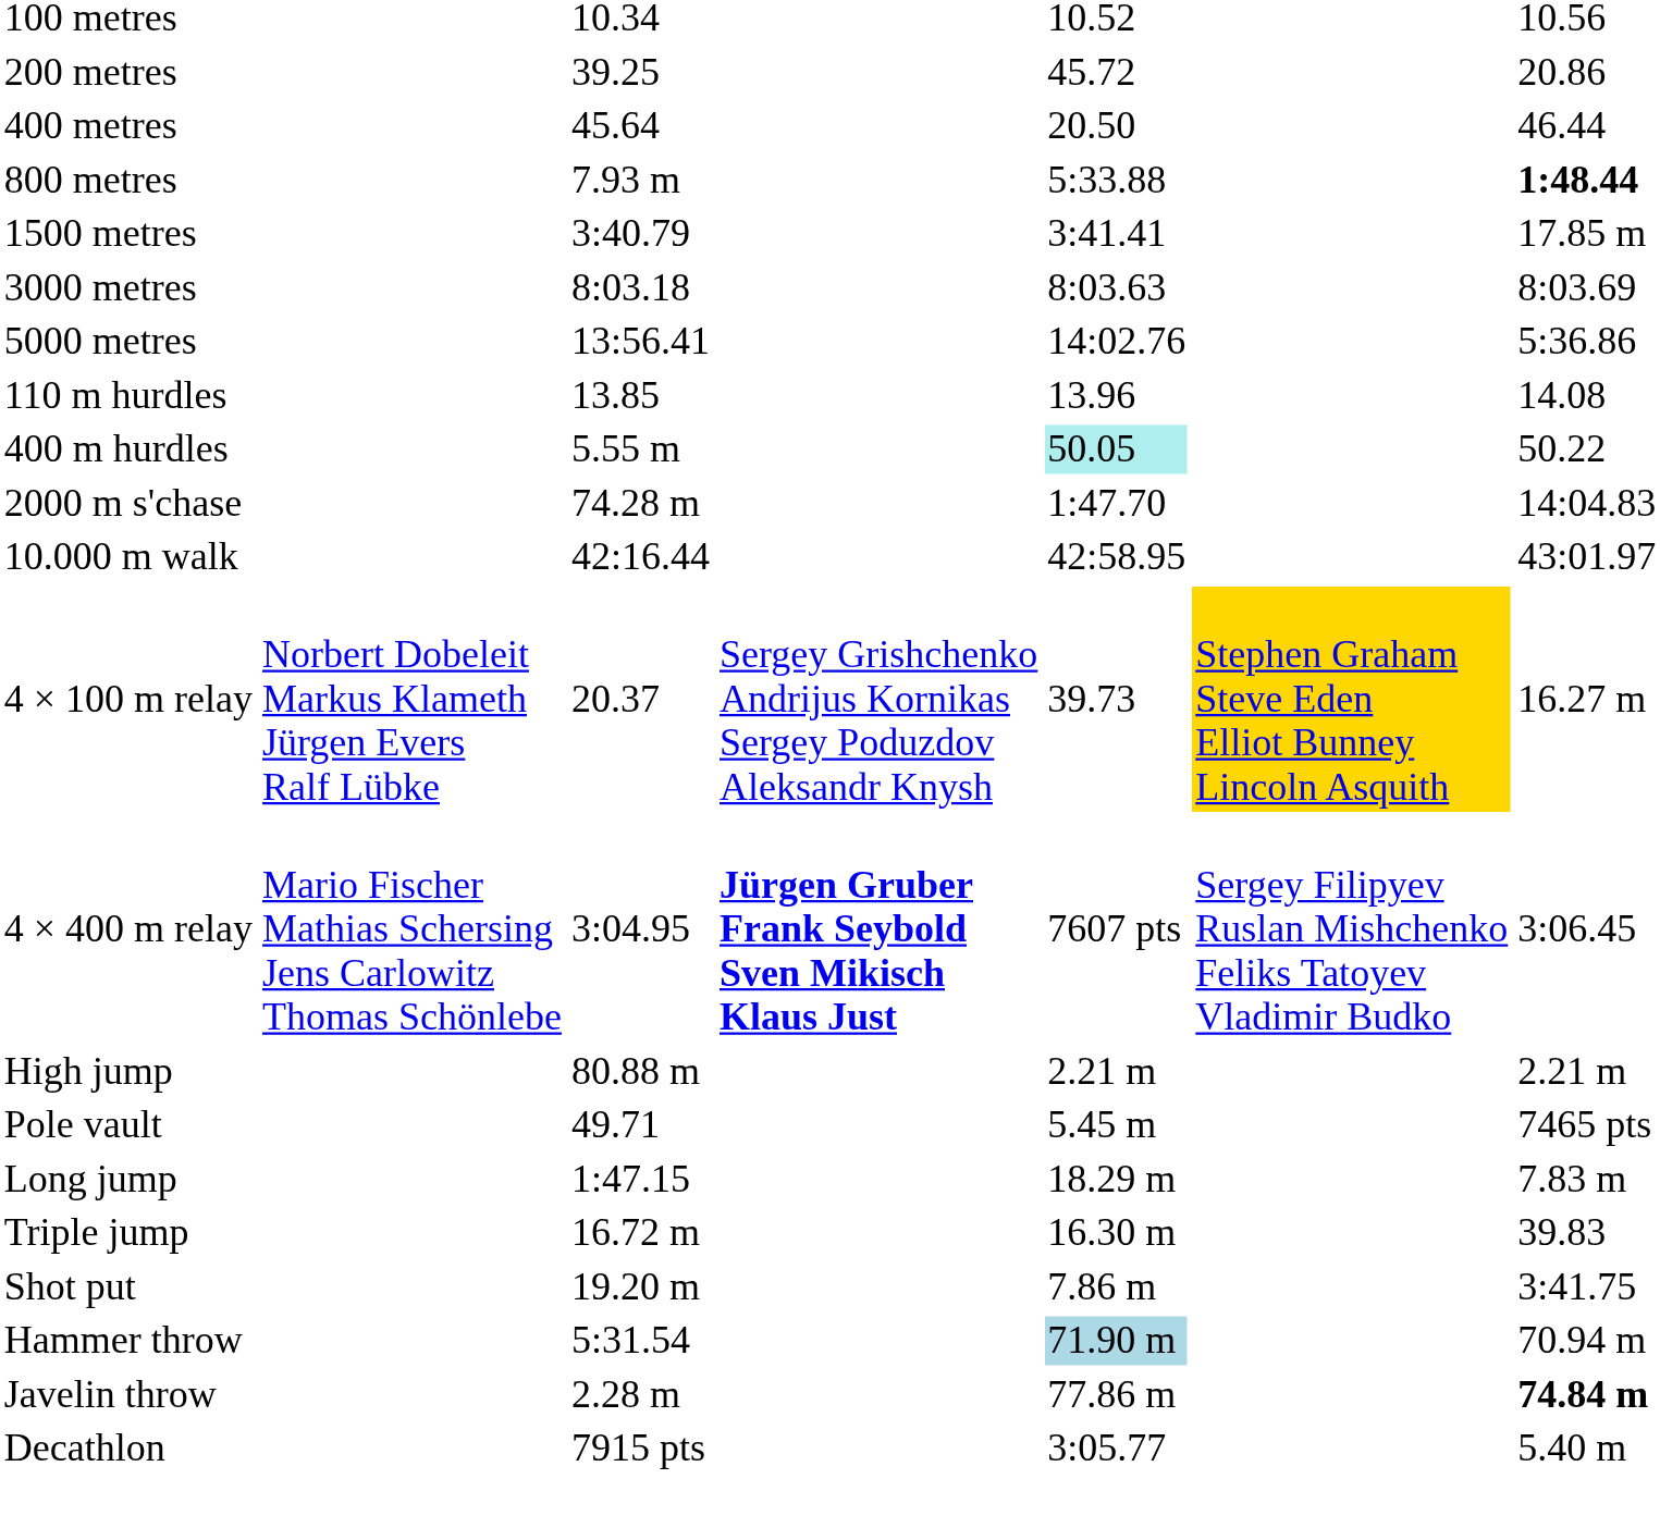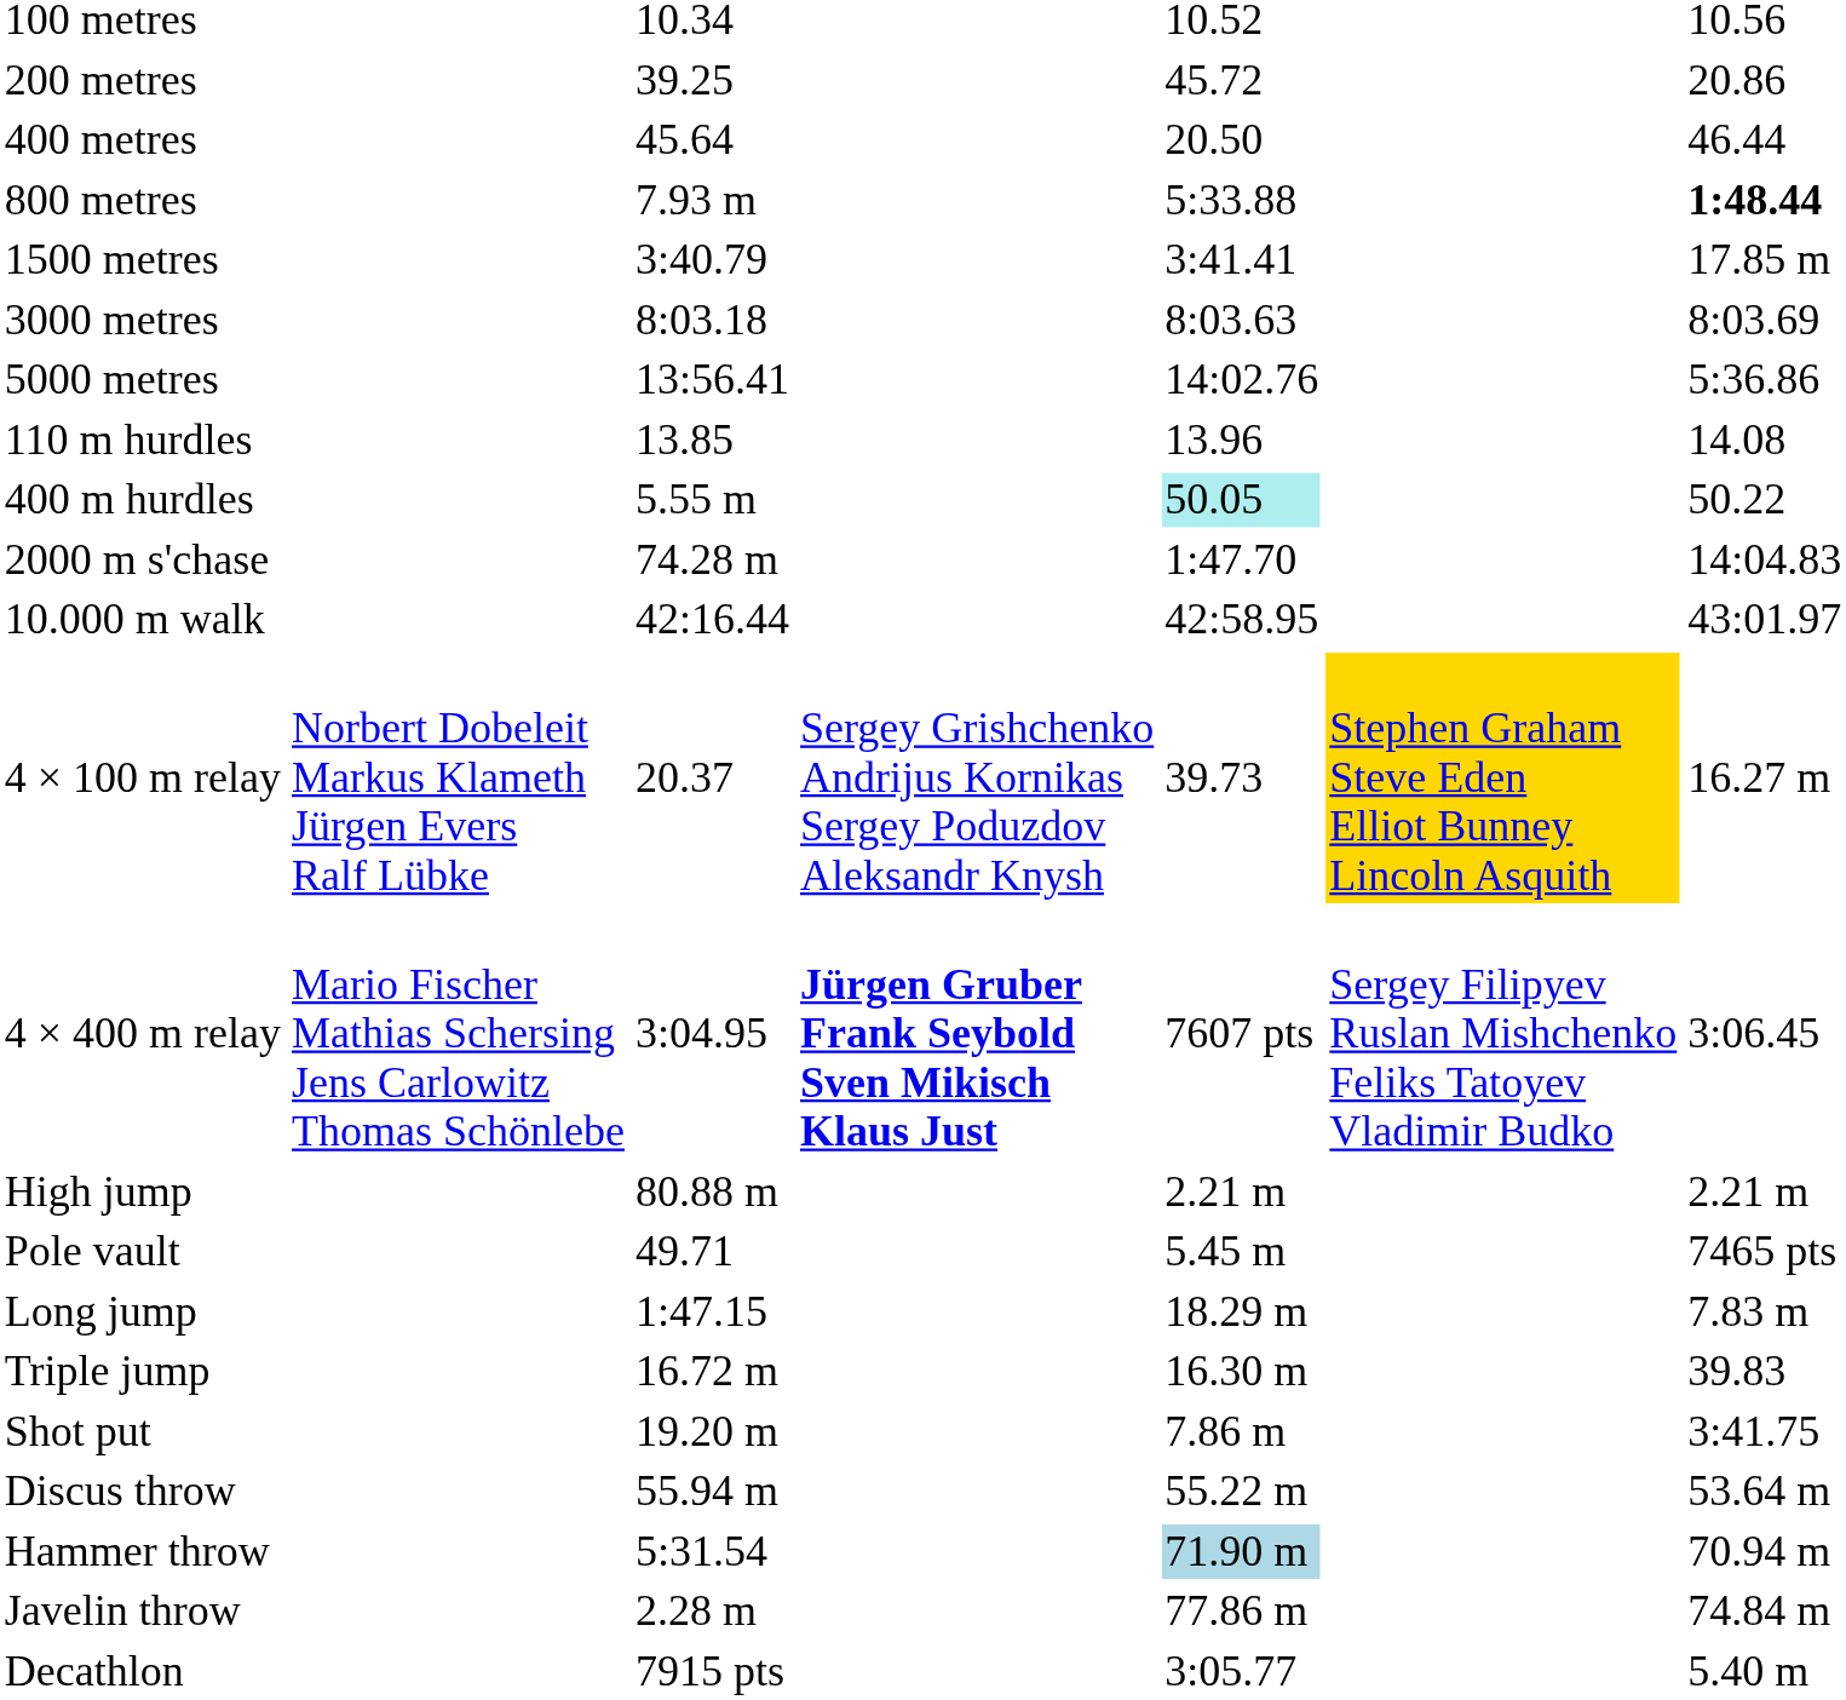+ row: Discus throw | 55.94 m | 55.22 m | 53.64 m
Javelin throw | column 7: bold -> normal
